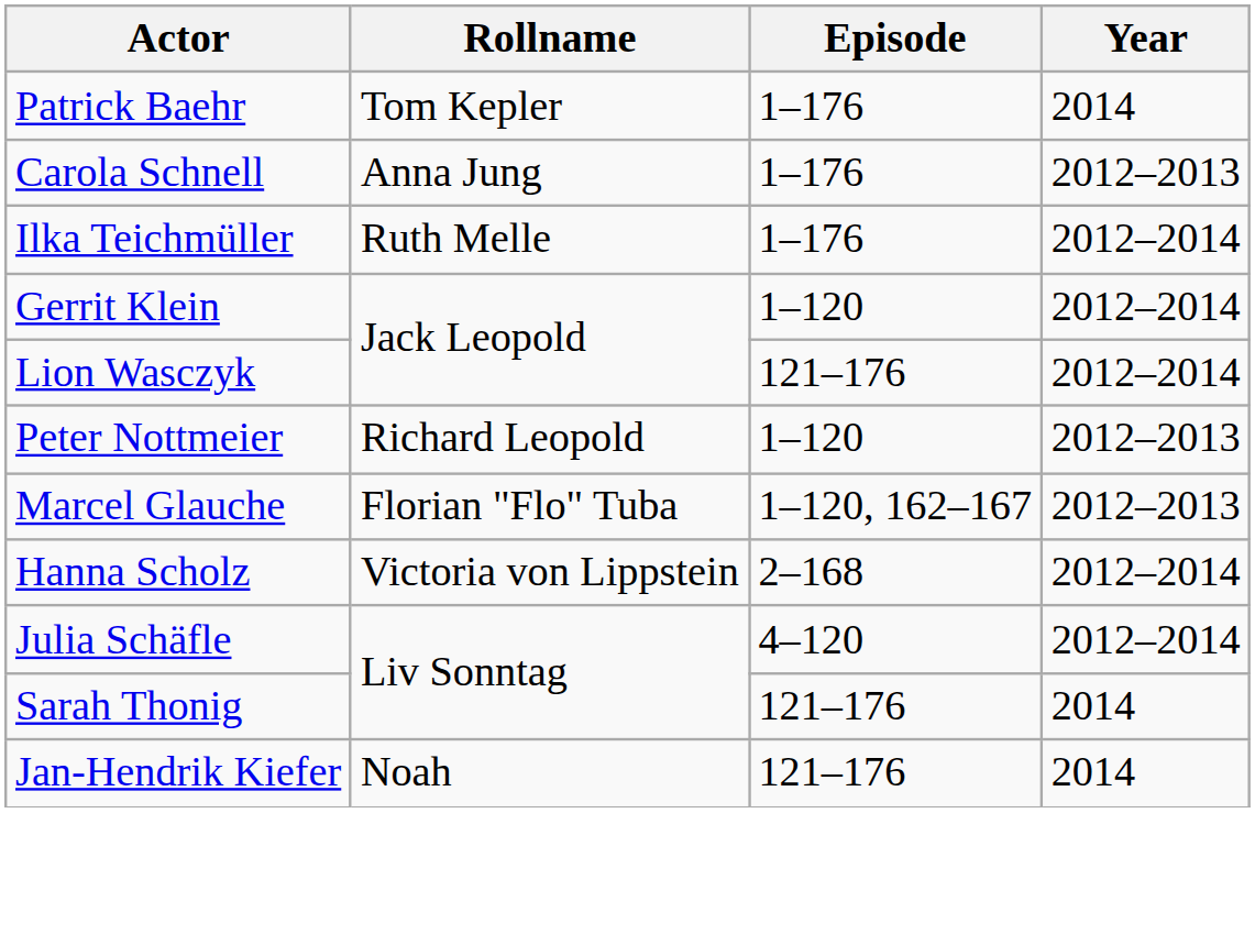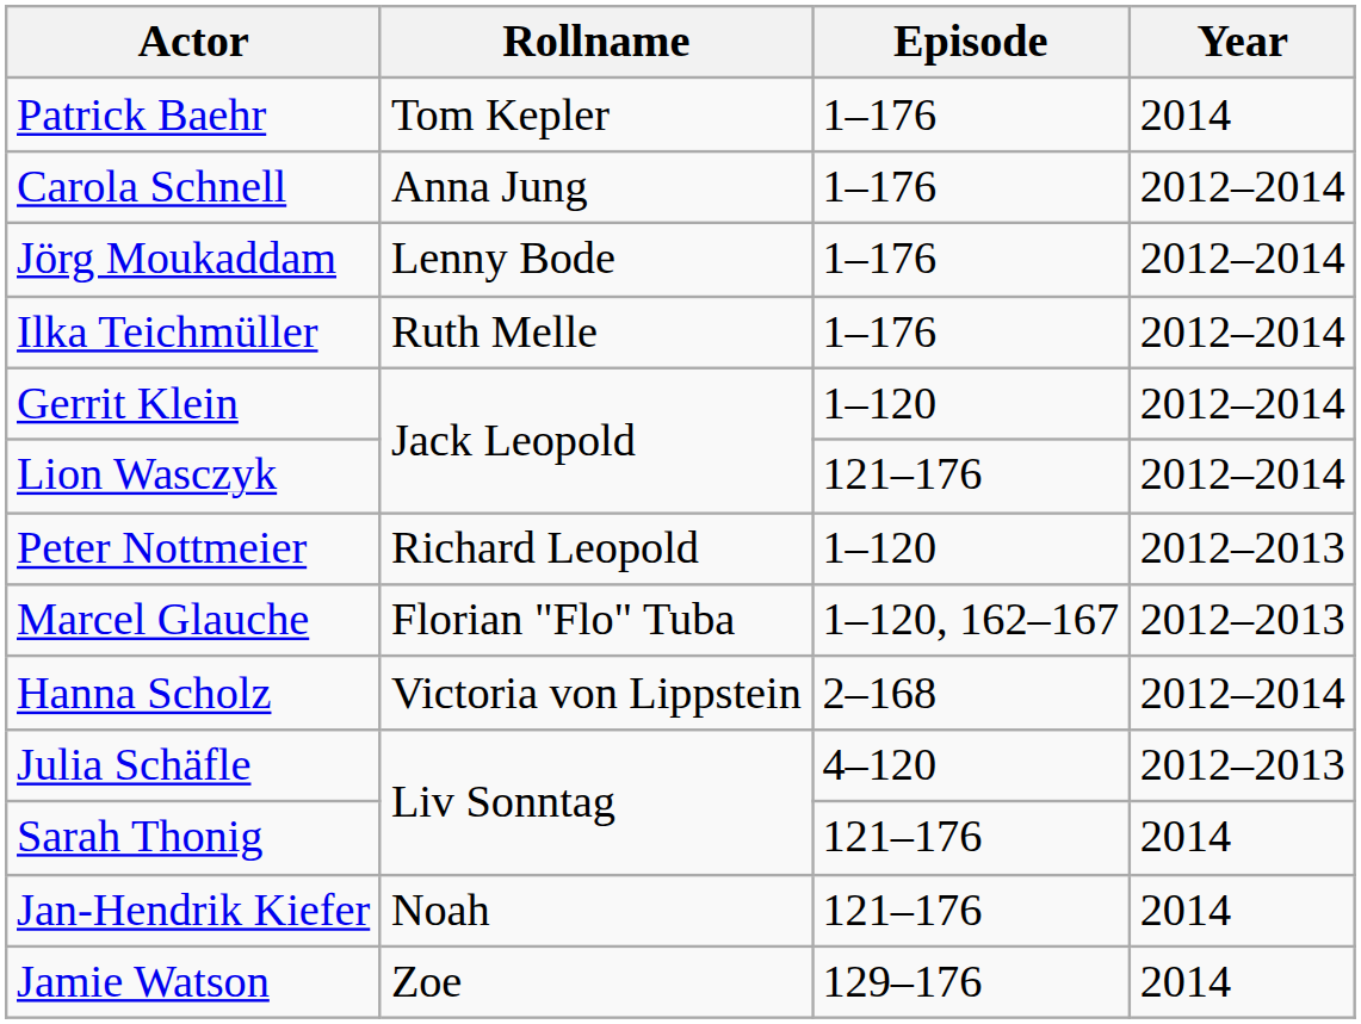Carola Schnell | Year: 2012–2013 -> 2012–2014
+ row: Jörg Moukaddam | Lenny Bode | 1–176 | 2012–2014
Julia Schäfle | Year: 2012–2014 -> 2012–2013
+ row: Jamie Watson | Zoe | 129–176 | 2014
